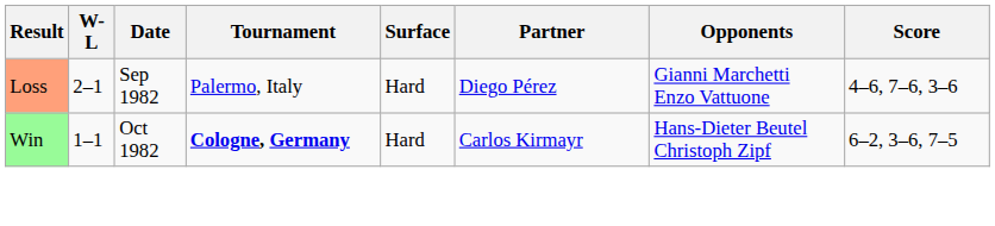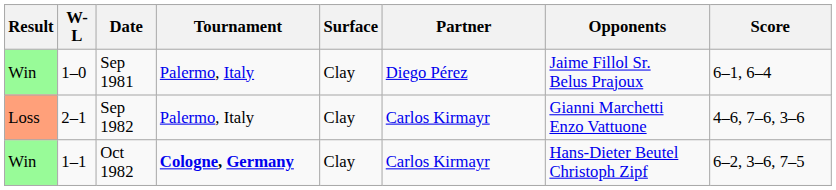+ row: Win | 1–0 | Sep 1981 | Palermo, Italy | Clay | Diego Pérez | Jaime Fillol Sr. Belus Prajoux | 6–1, 6–4
Sep 1982 | Surface: Hard -> Clay
Sep 1982 | Partner: Diego Pérez -> Carlos Kirmayr
Oct 1982 | Surface: Hard -> Clay
